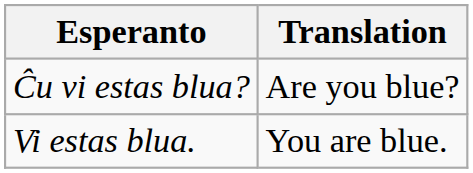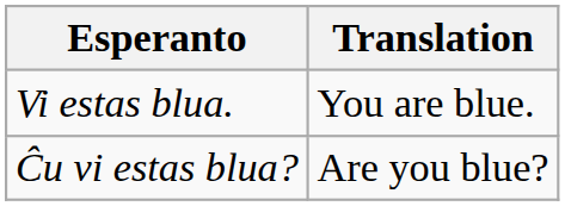rows swapped: Vi estas blua. <-> Ĉu vi estas blua?
